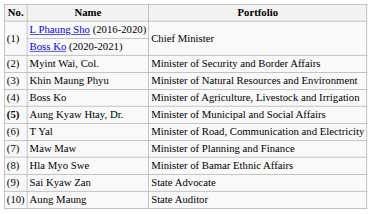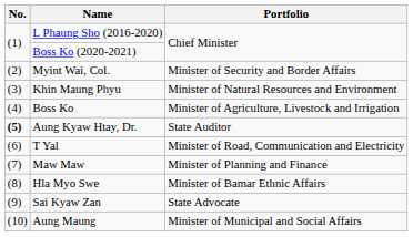Aung Kyaw Htay, Dr. | Portfolio: Minister of Municipal and Social Affairs -> State Auditor
Aung Maung | Portfolio: State Auditor -> Minister of Municipal and Social Affairs
